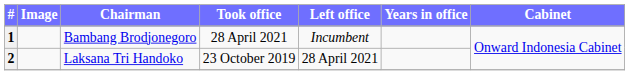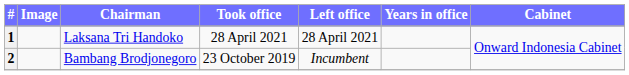1 | Chairman: Bambang Brodjonegoro -> Laksana Tri Handoko
1 | Left office: Incumbent -> 28 April 2021
2 | Chairman: Laksana Tri Handoko -> Bambang Brodjonegoro
2 | Left office: 28 April 2021 -> Incumbent
